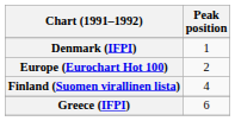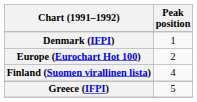Greece (IFPI) | Peak position: 6 -> 5
